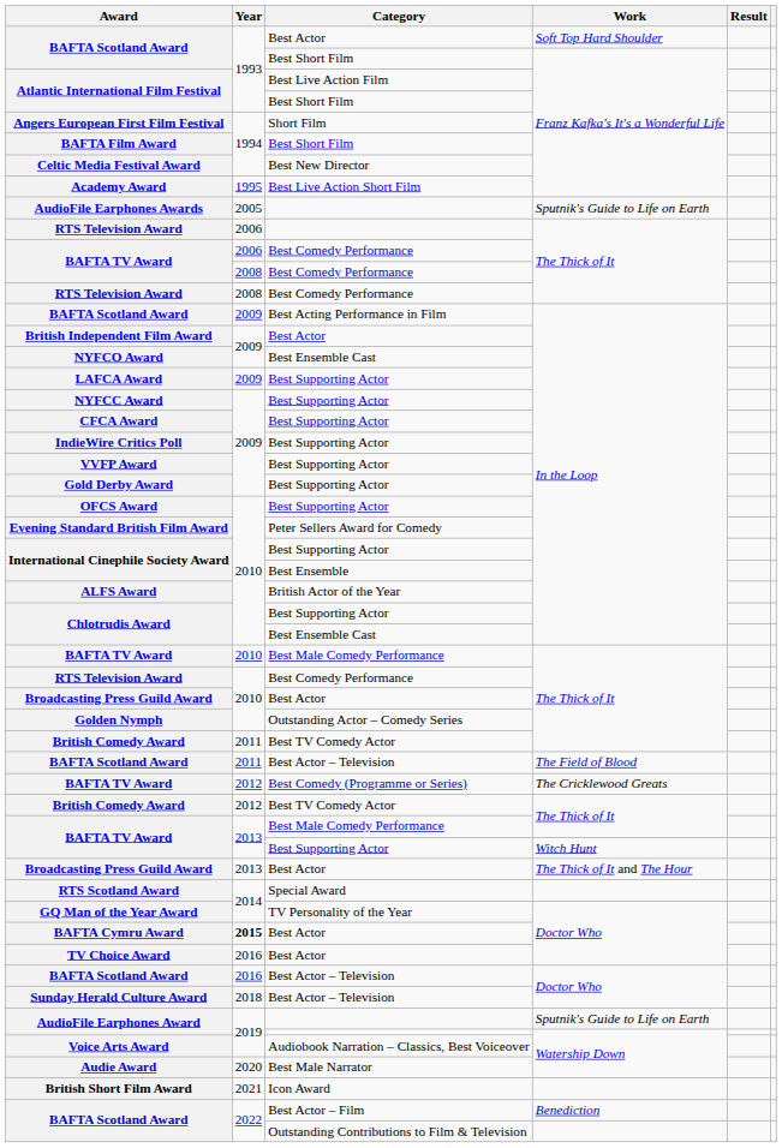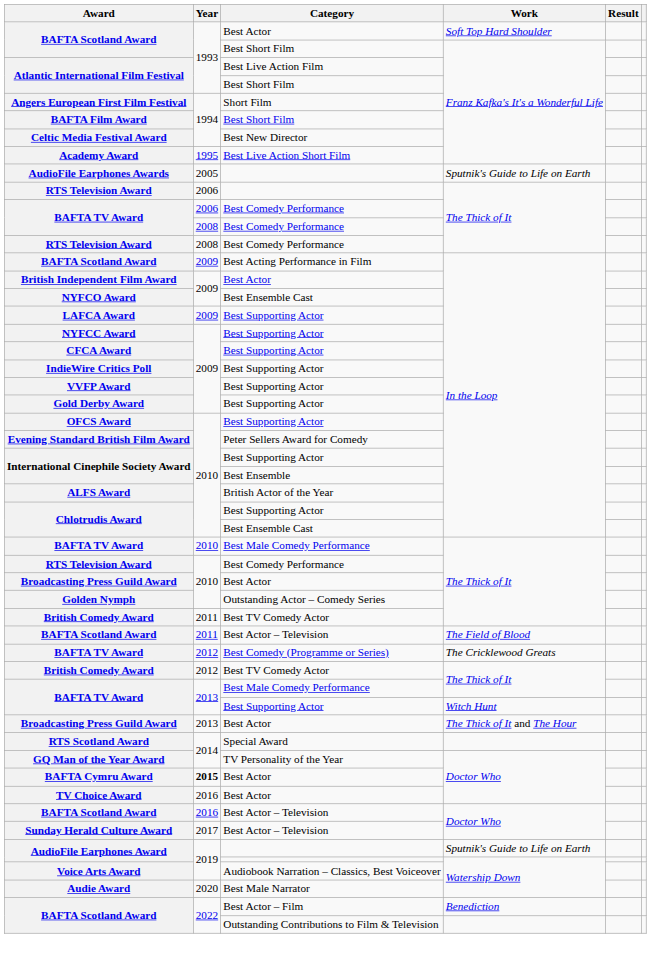Sunday Herald Culture Award | Year: 2018 -> 2017
- row: British Short Film Award | 2021 | Icon Award
